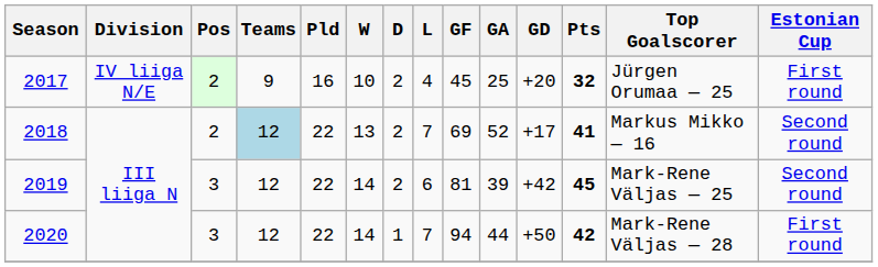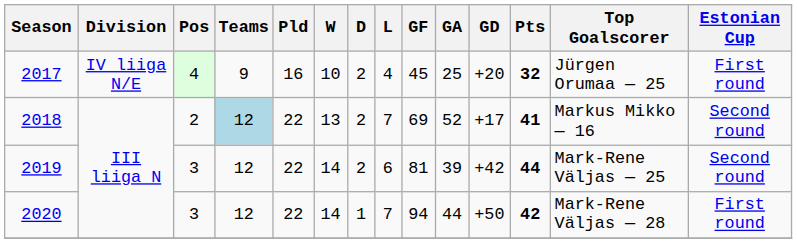2017 | Pos: 2 -> 4
2019 | Pts: 45 -> 44
